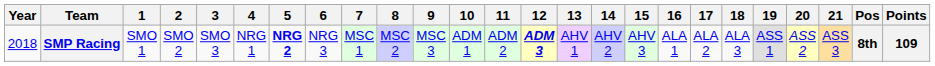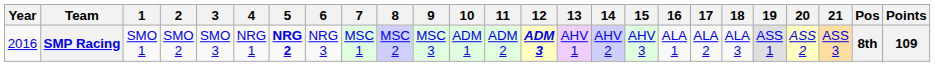SMP Racing | Year: 2018 -> 2016
